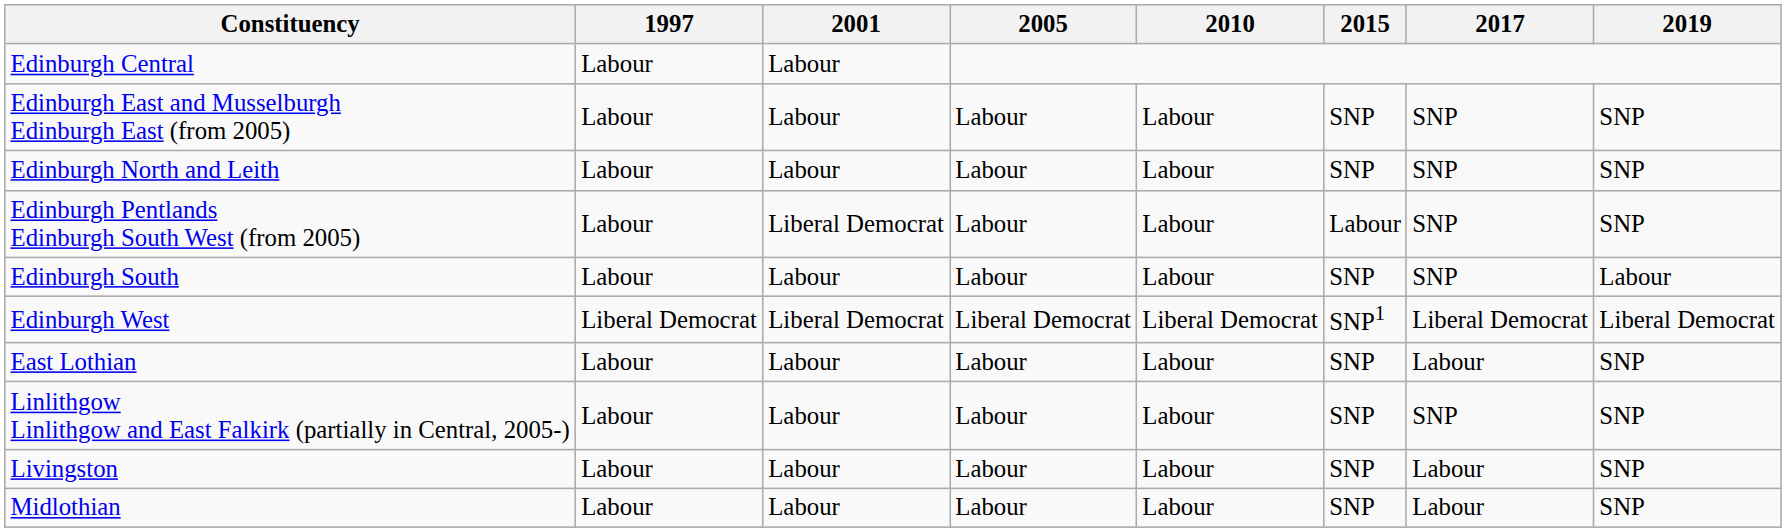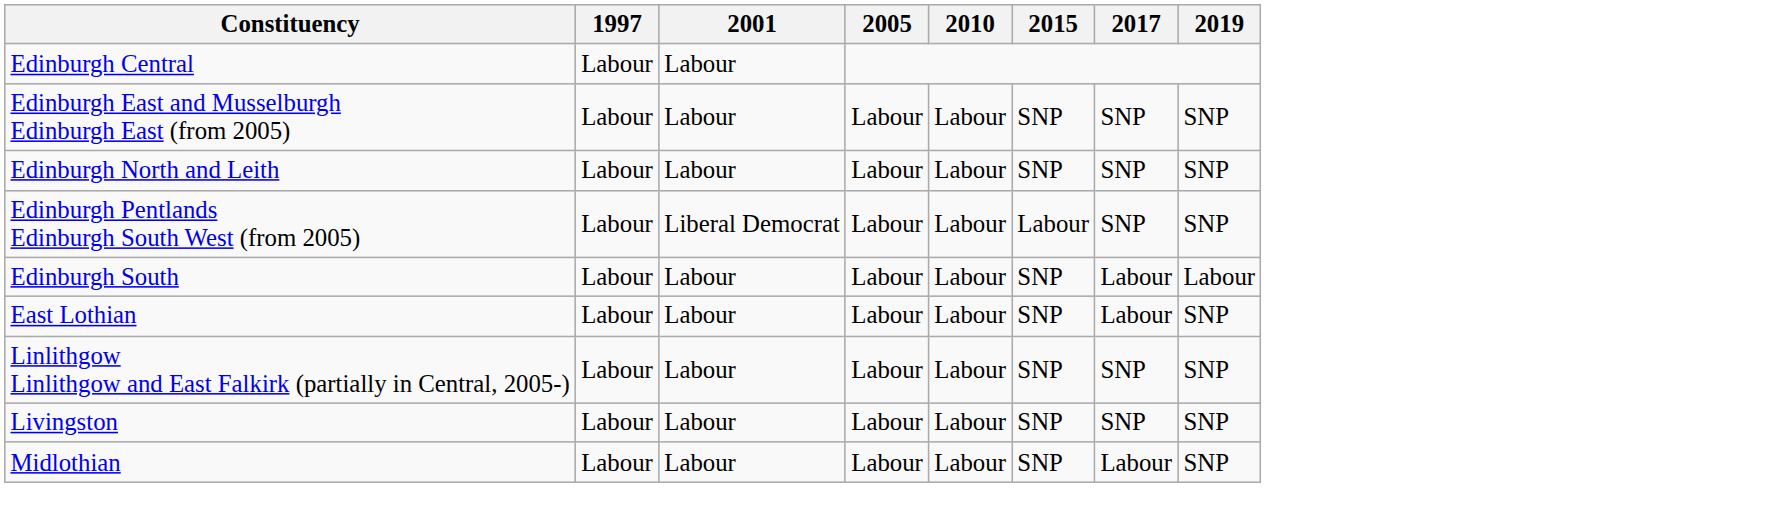Edinburgh South | 2017: SNP -> Labour
- row: Edinburgh West | Liberal Democrat | Liberal Democrat | Liberal Democrat | Liberal Democrat | SNP1 | Liberal Democrat | Liberal Democrat
Livingston | 2017: Labour -> SNP
